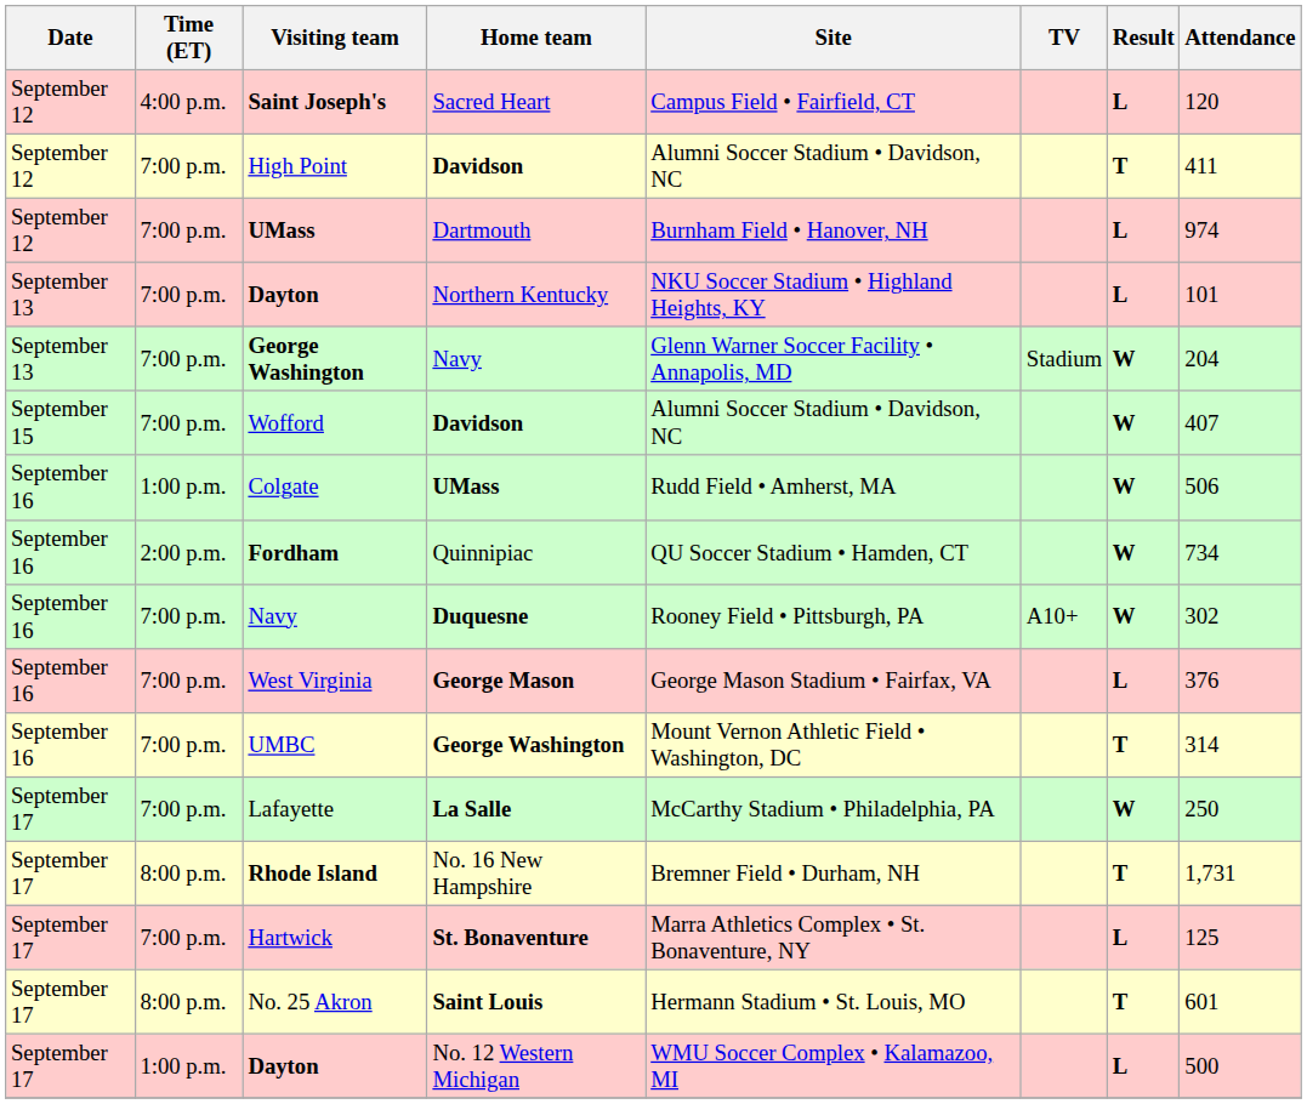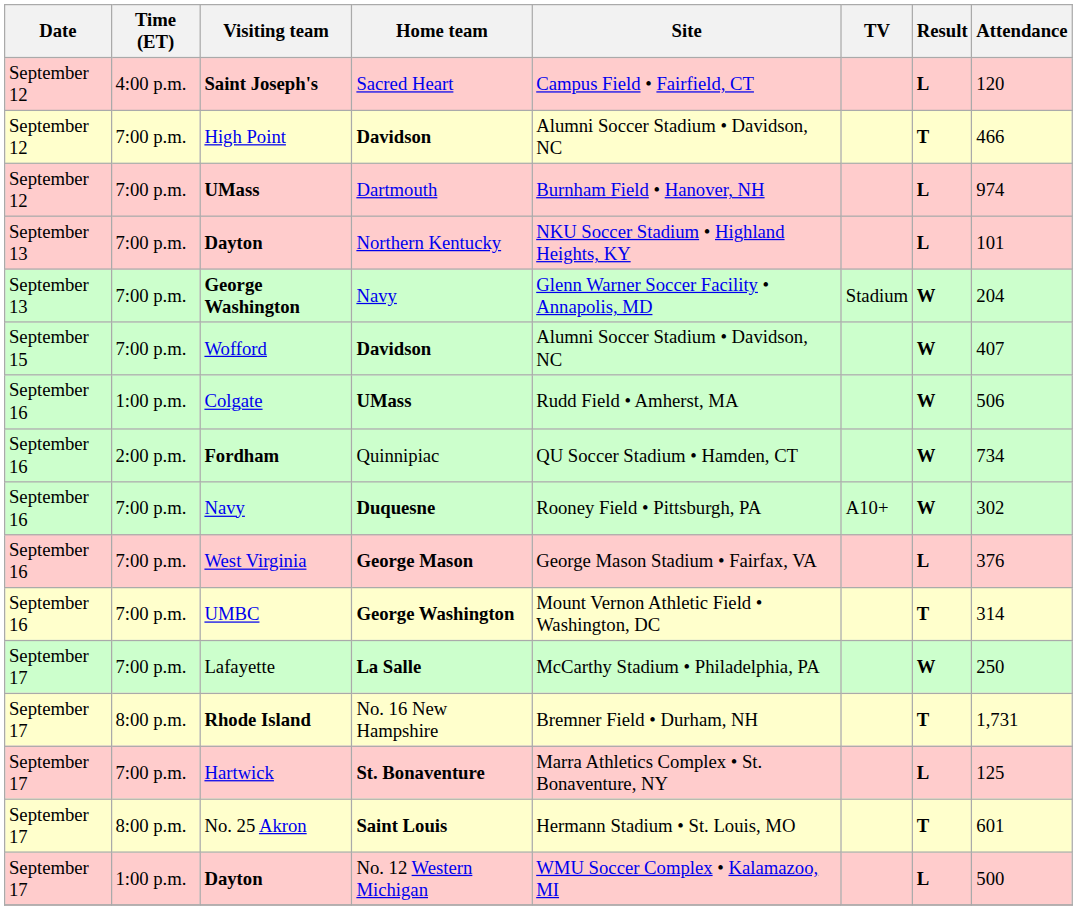High Point | Attendance: 411 -> 466
